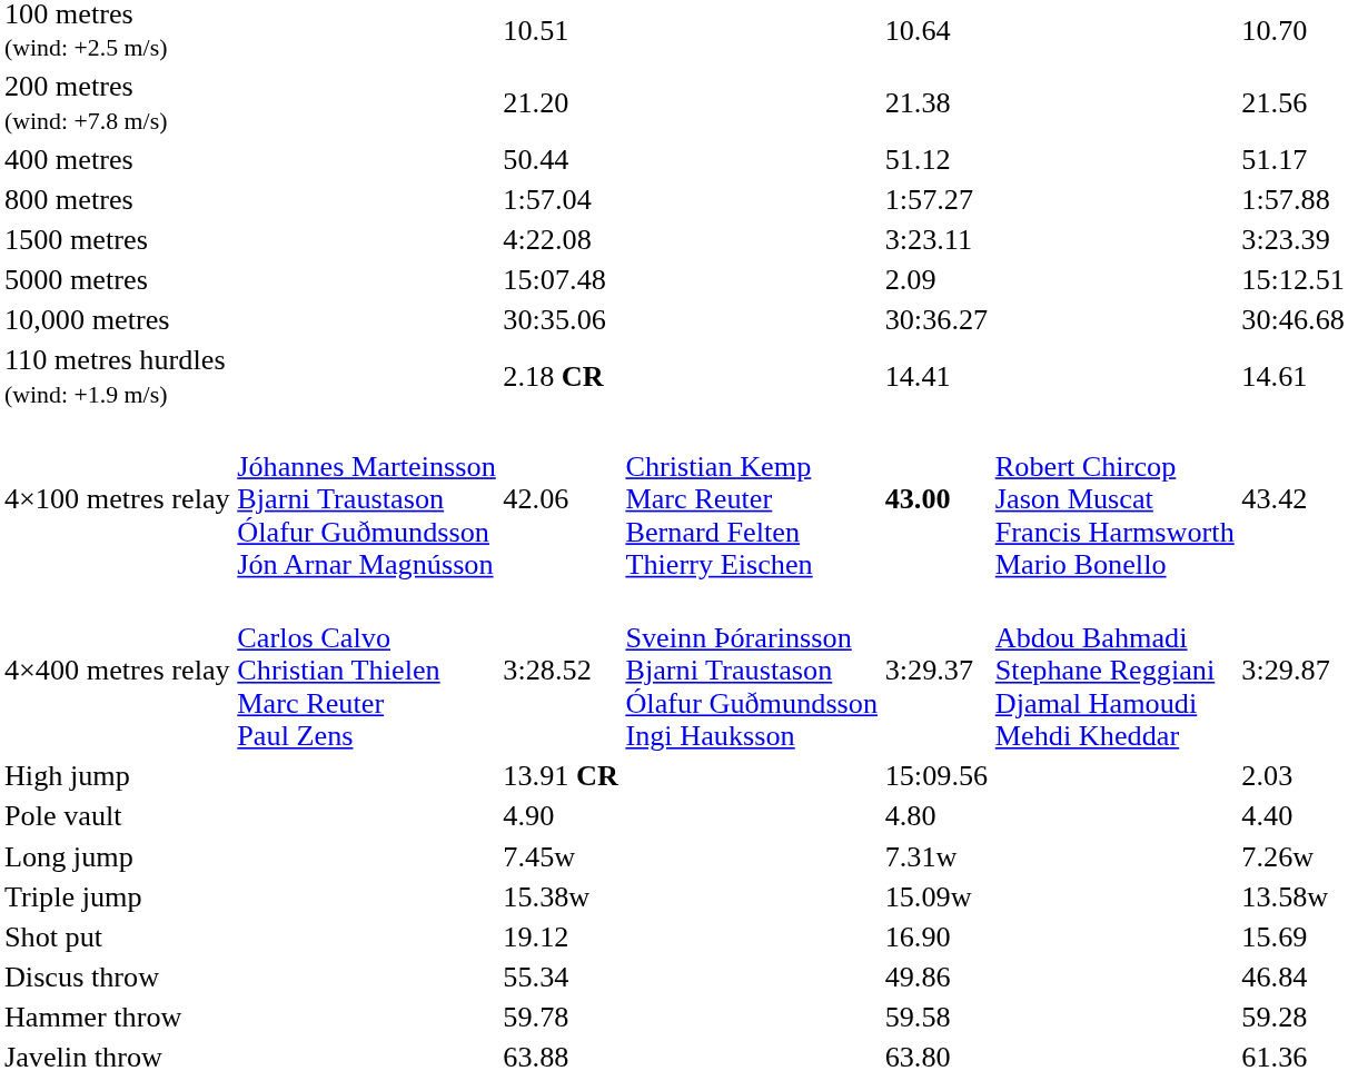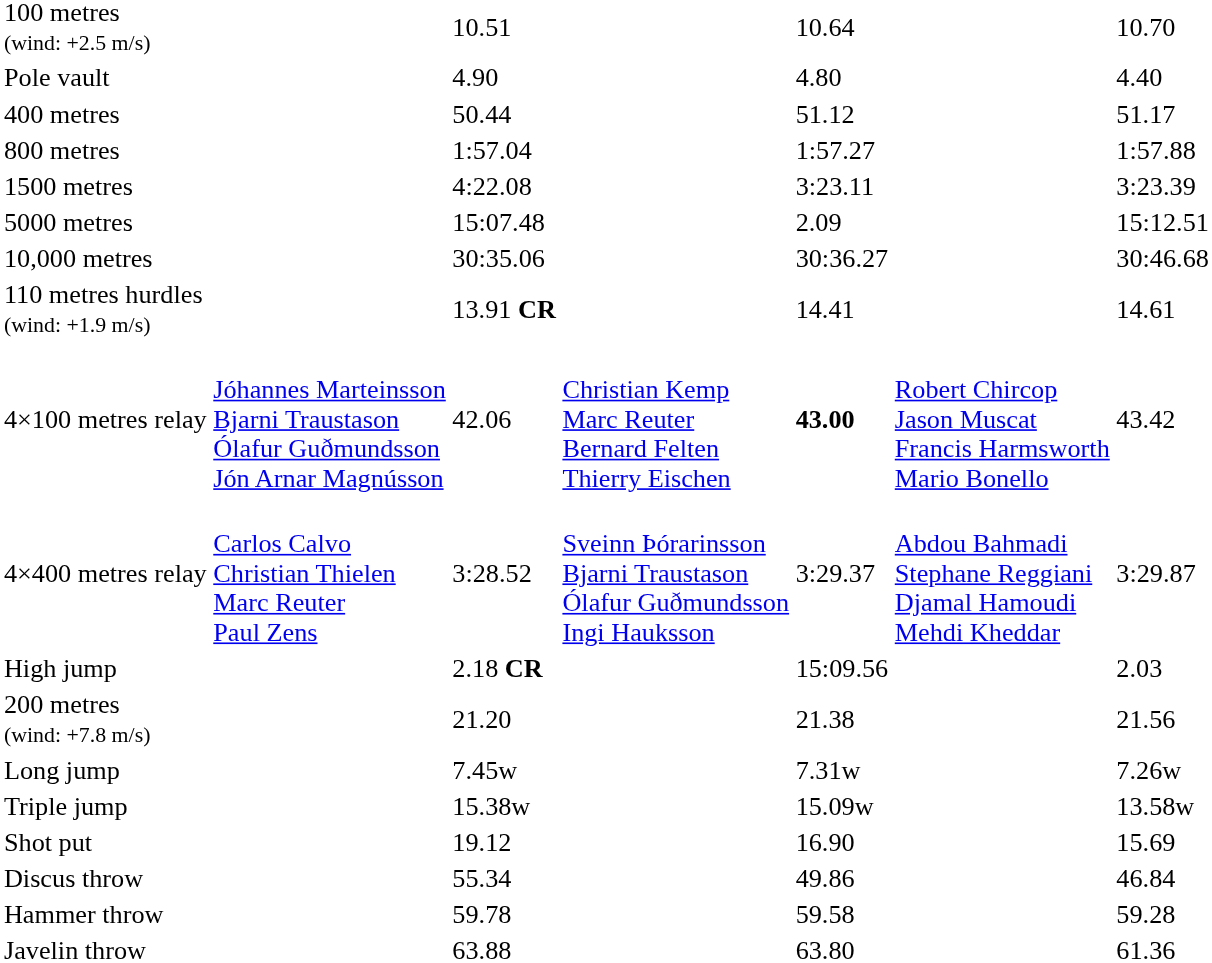rows swapped: 200 metres (wind: +7.8 m/s) <-> Pole vault
110 metres hurdles (wind: +1.9 m/s) | column 3: 2.18 CR -> 13.91 CR
High jump | column 3: 13.91 CR -> 2.18 CR
